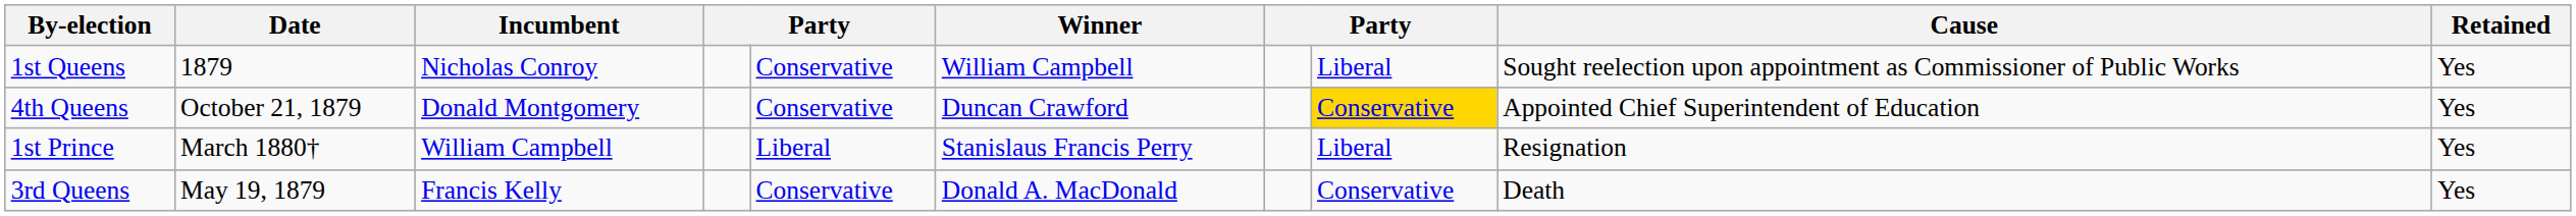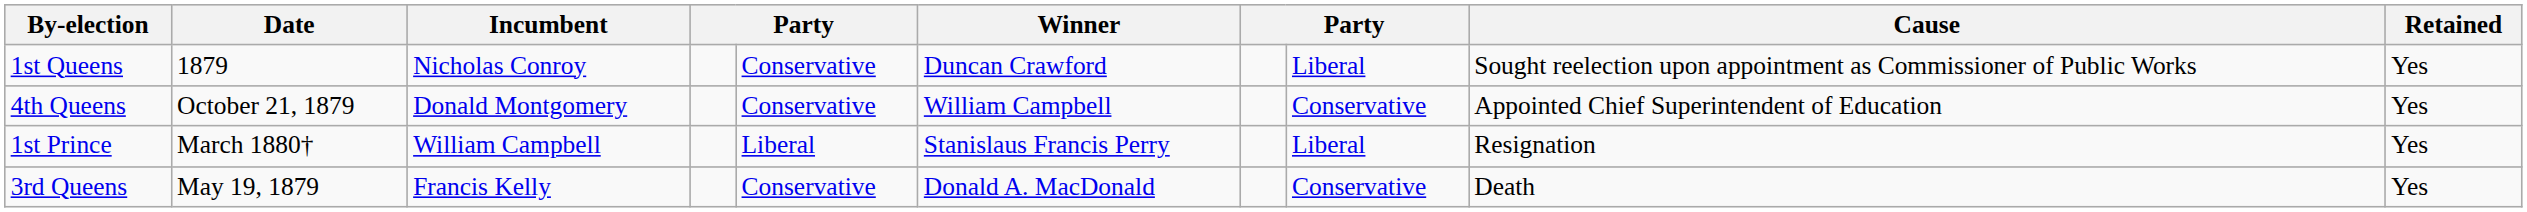1st Queens | Winner: William Campbell -> Duncan Crawford
4th Queens | Winner: Duncan Crawford -> William Campbell
4th Queens | column 8: gold background -> no background
